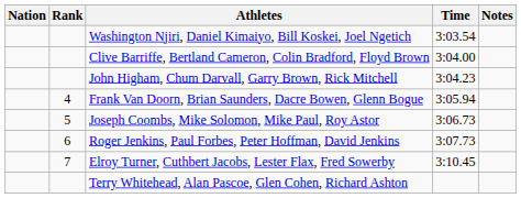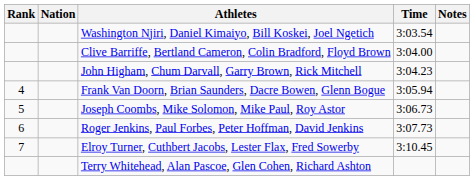columns swapped: Rank <-> Nation
